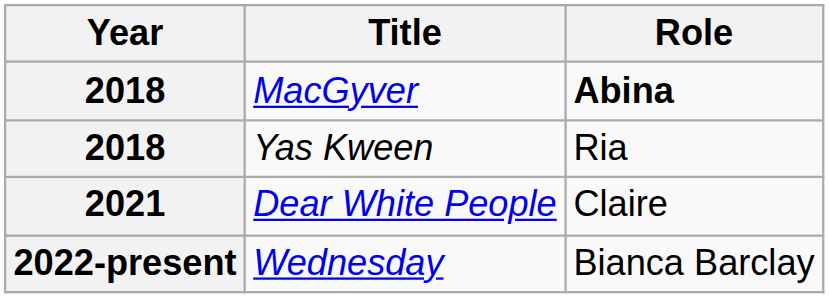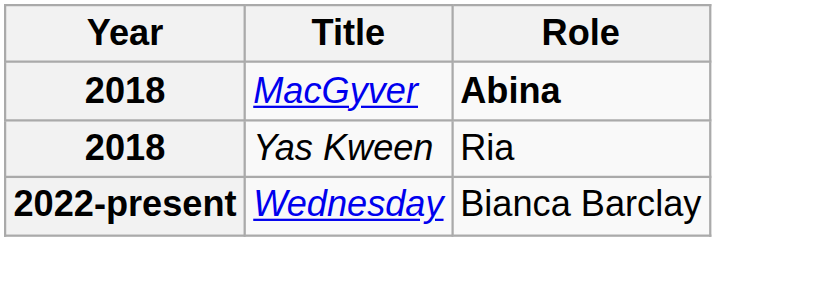- row: 2021 | Dear White People | Claire
